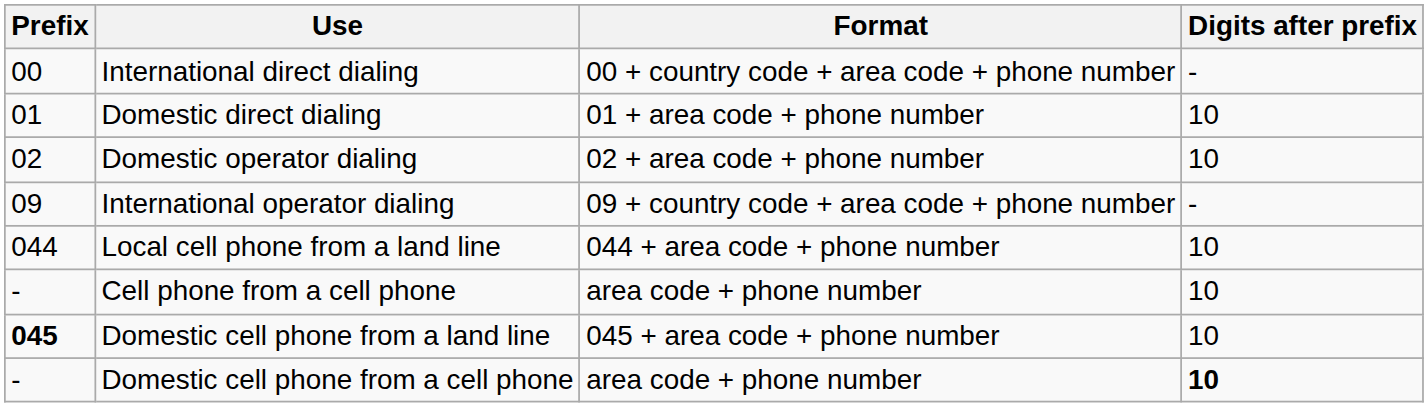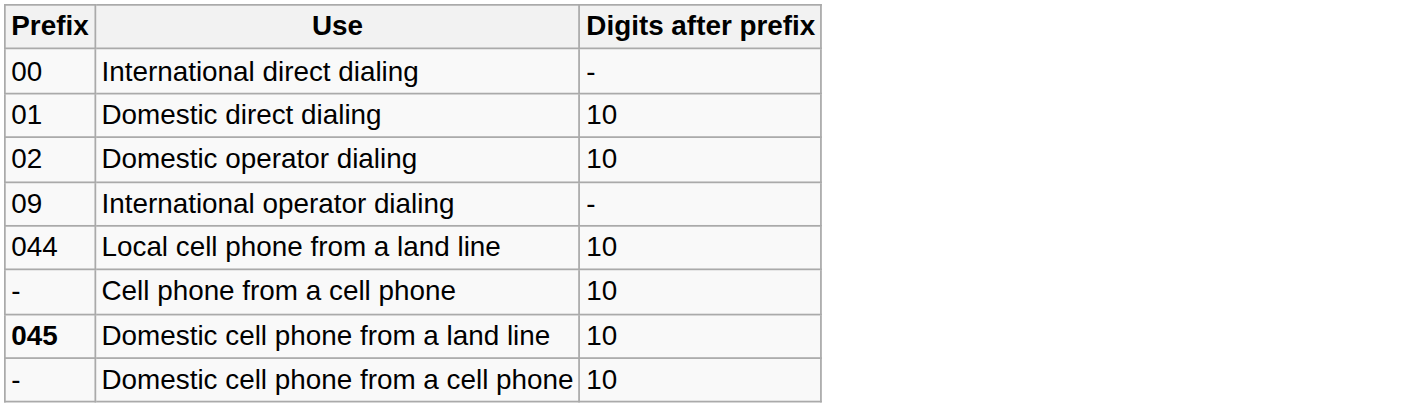- column: Format | 00 + country code + area code + phone number | 01 + area code + phone number | 02 + area code + phone number | 09 + country code + area code + phone number | 044 + area code + phone number | area code + phone number | 045 + area code + phone number | area code + phone number
Domestic cell phone from a cell phone | Digits after prefix: bold -> normal
